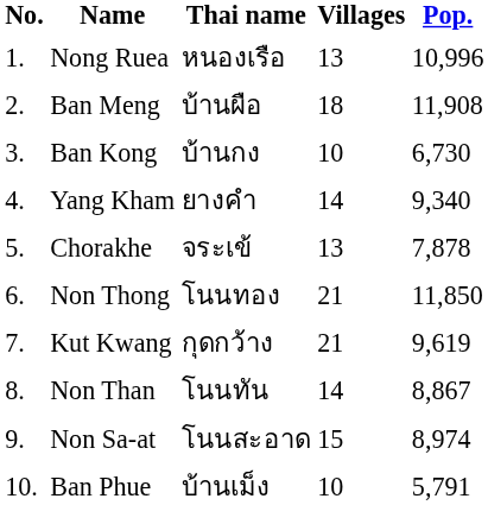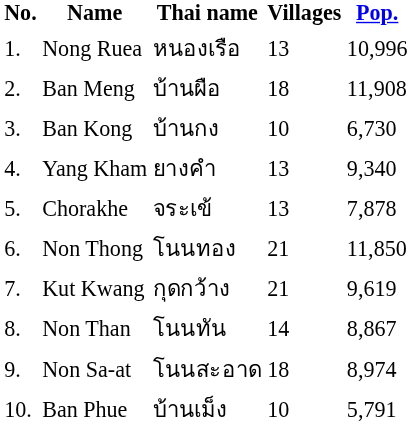Yang Kham | Villages: 14 -> 13
Non Sa-at | Villages: 15 -> 18
